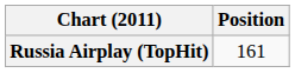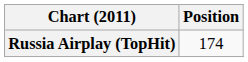Russia Airplay (TopHit) | Position: 161 -> 174
